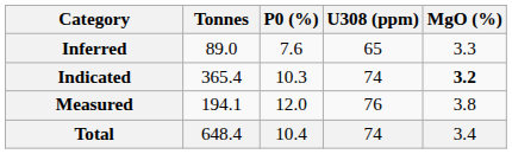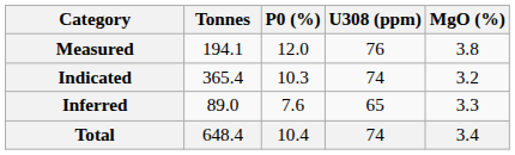rows swapped: Measured <-> Inferred
Indicated | MgO (%): bold -> normal
